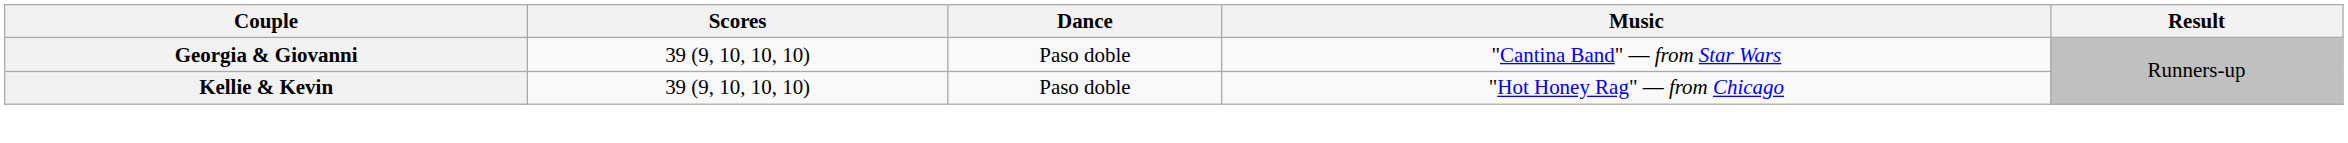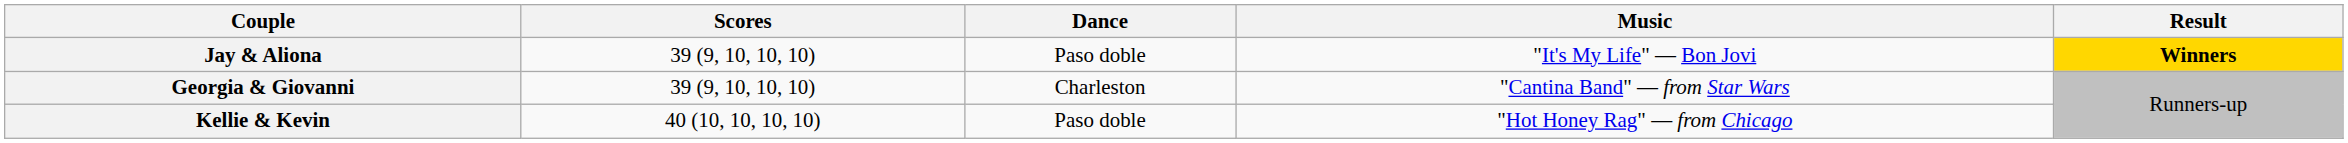+ row: Jay & Aliona | 39 (9, 10, 10, 10) | Paso doble | "It's My Life" — Bon Jovi | Winners
Georgia & Giovanni | Dance: Paso doble -> Charleston
Kellie & Kevin | Scores: 39 (9, 10, 10, 10) -> 40 (10, 10, 10, 10)
